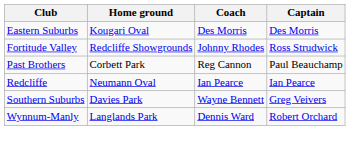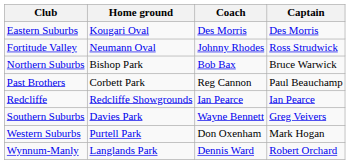Fortitude Valley | Home ground: Redcliffe Showgrounds -> Neumann Oval
+ row: Northern Suburbs | Bishop Park | Bob Bax | Bruce Warwick
Redcliffe | Home ground: Neumann Oval -> Redcliffe Showgrounds
+ row: Western Suburbs | Purtell Park | Don Oxenham | Mark Hogan
